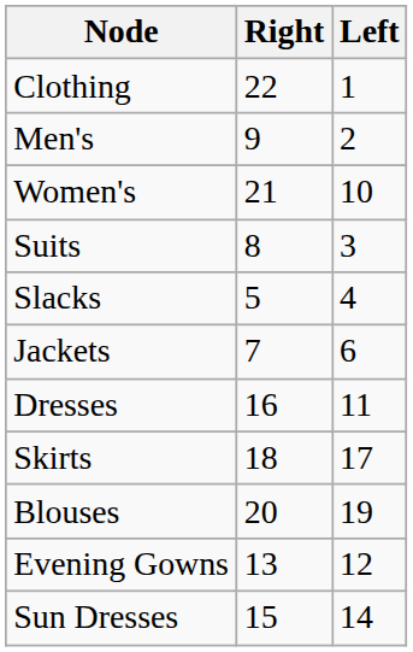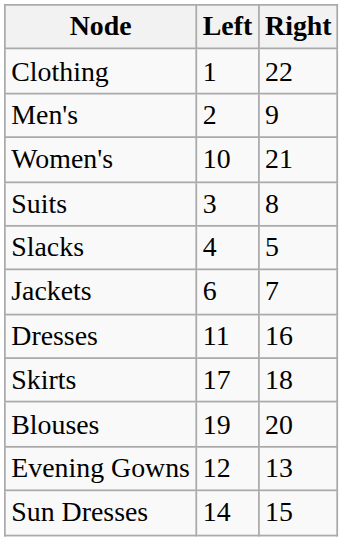columns swapped: Left <-> Right
